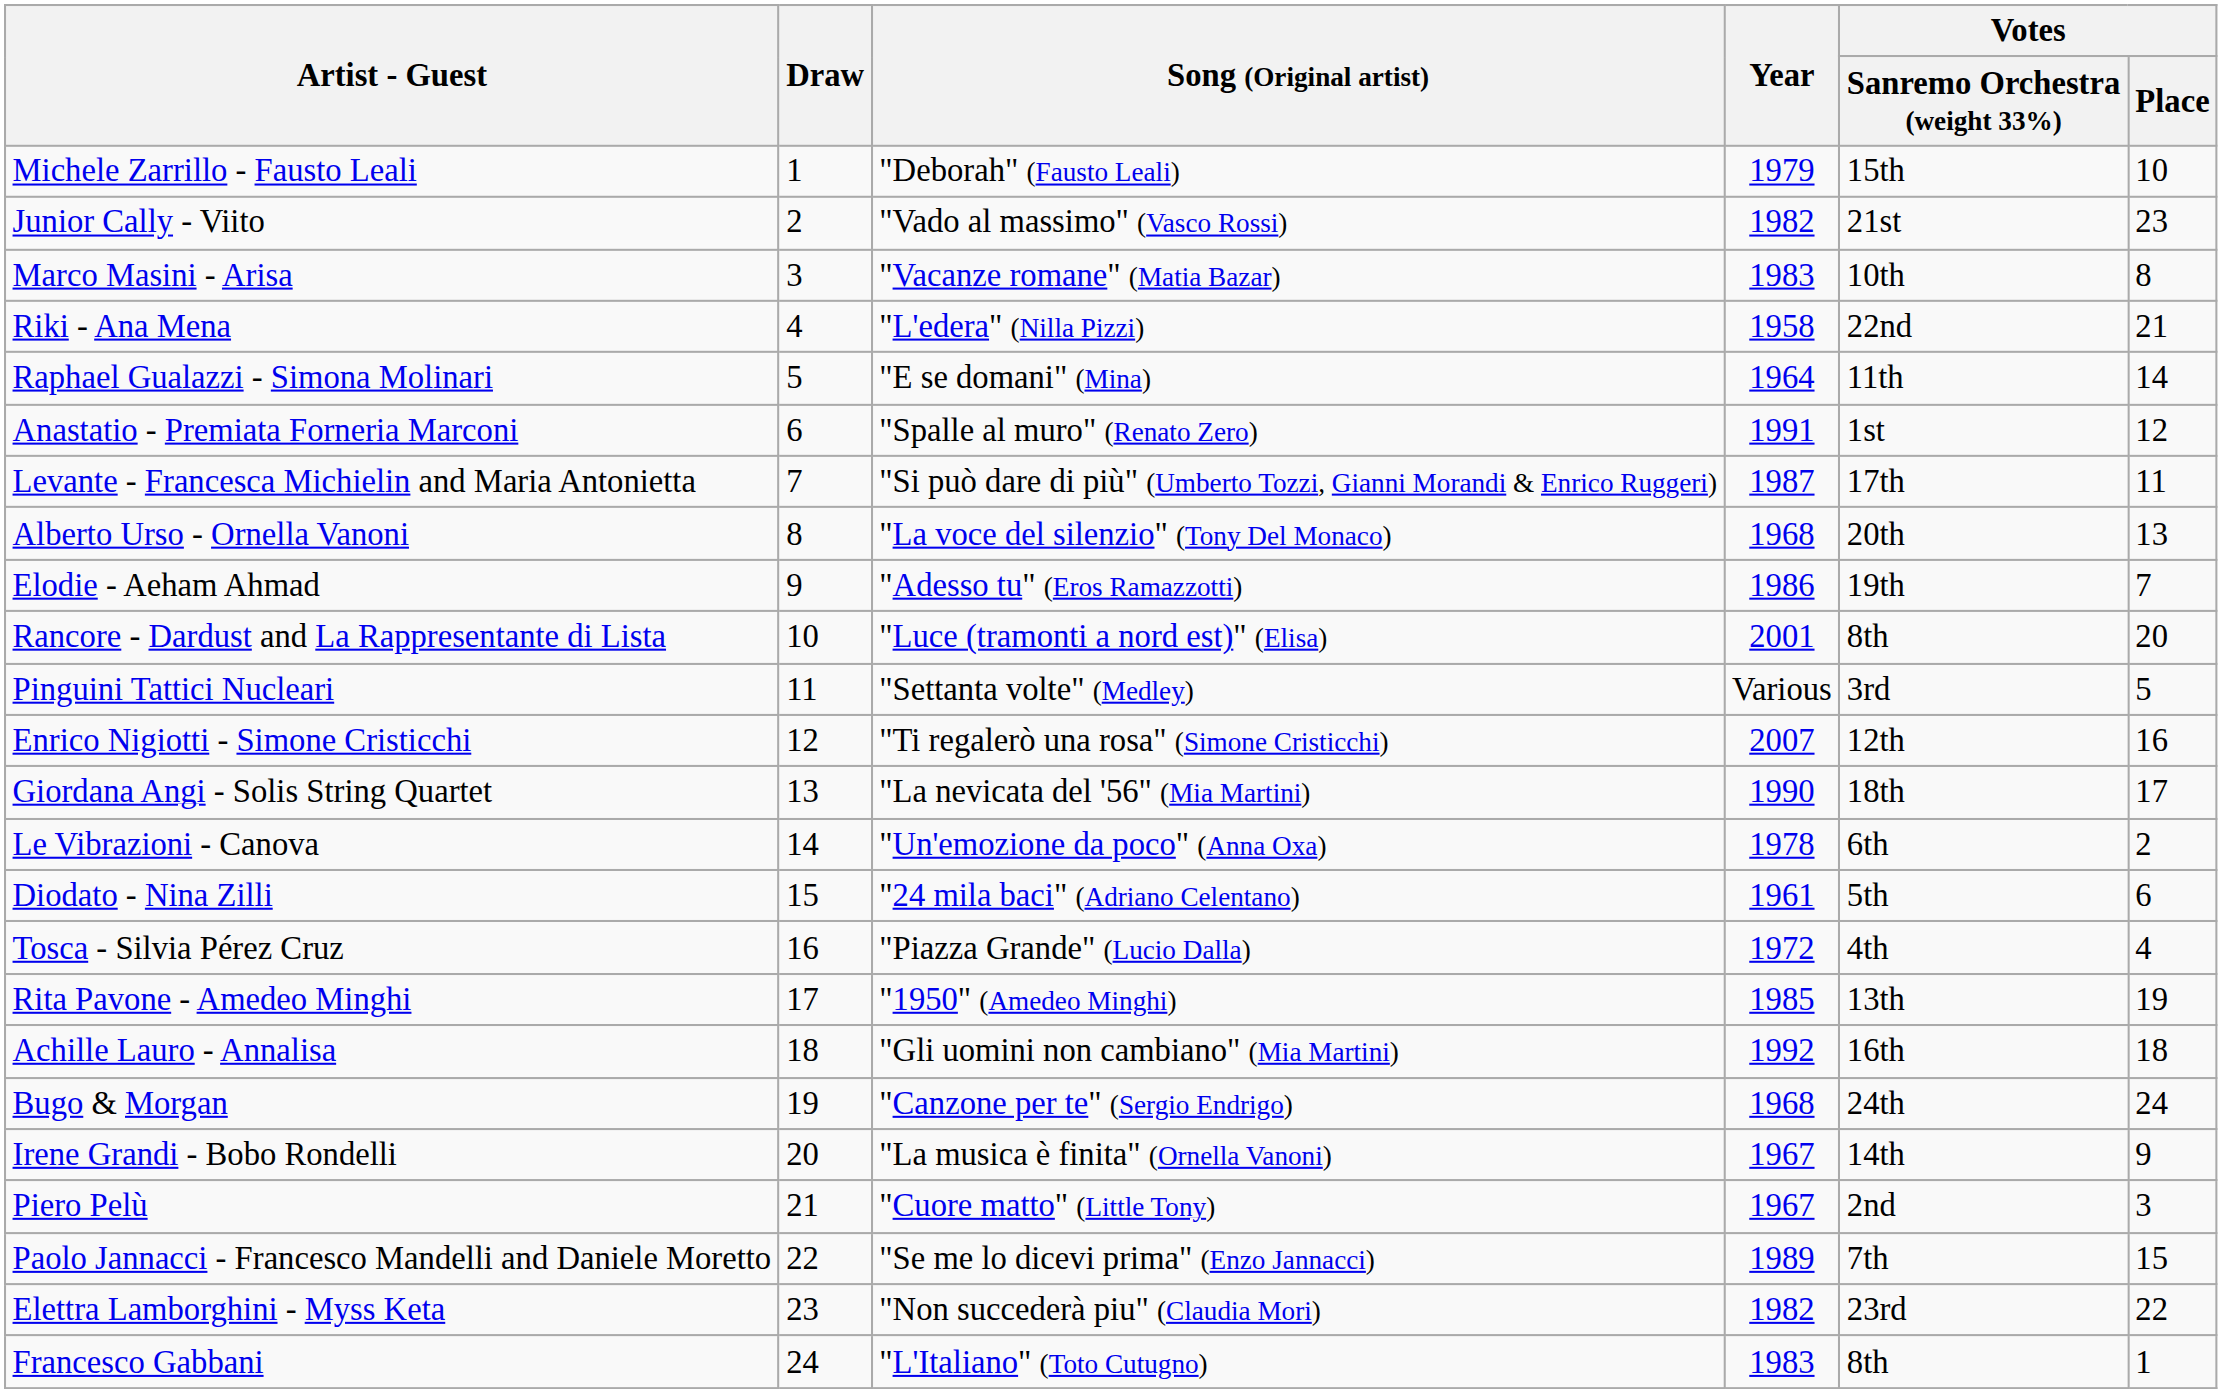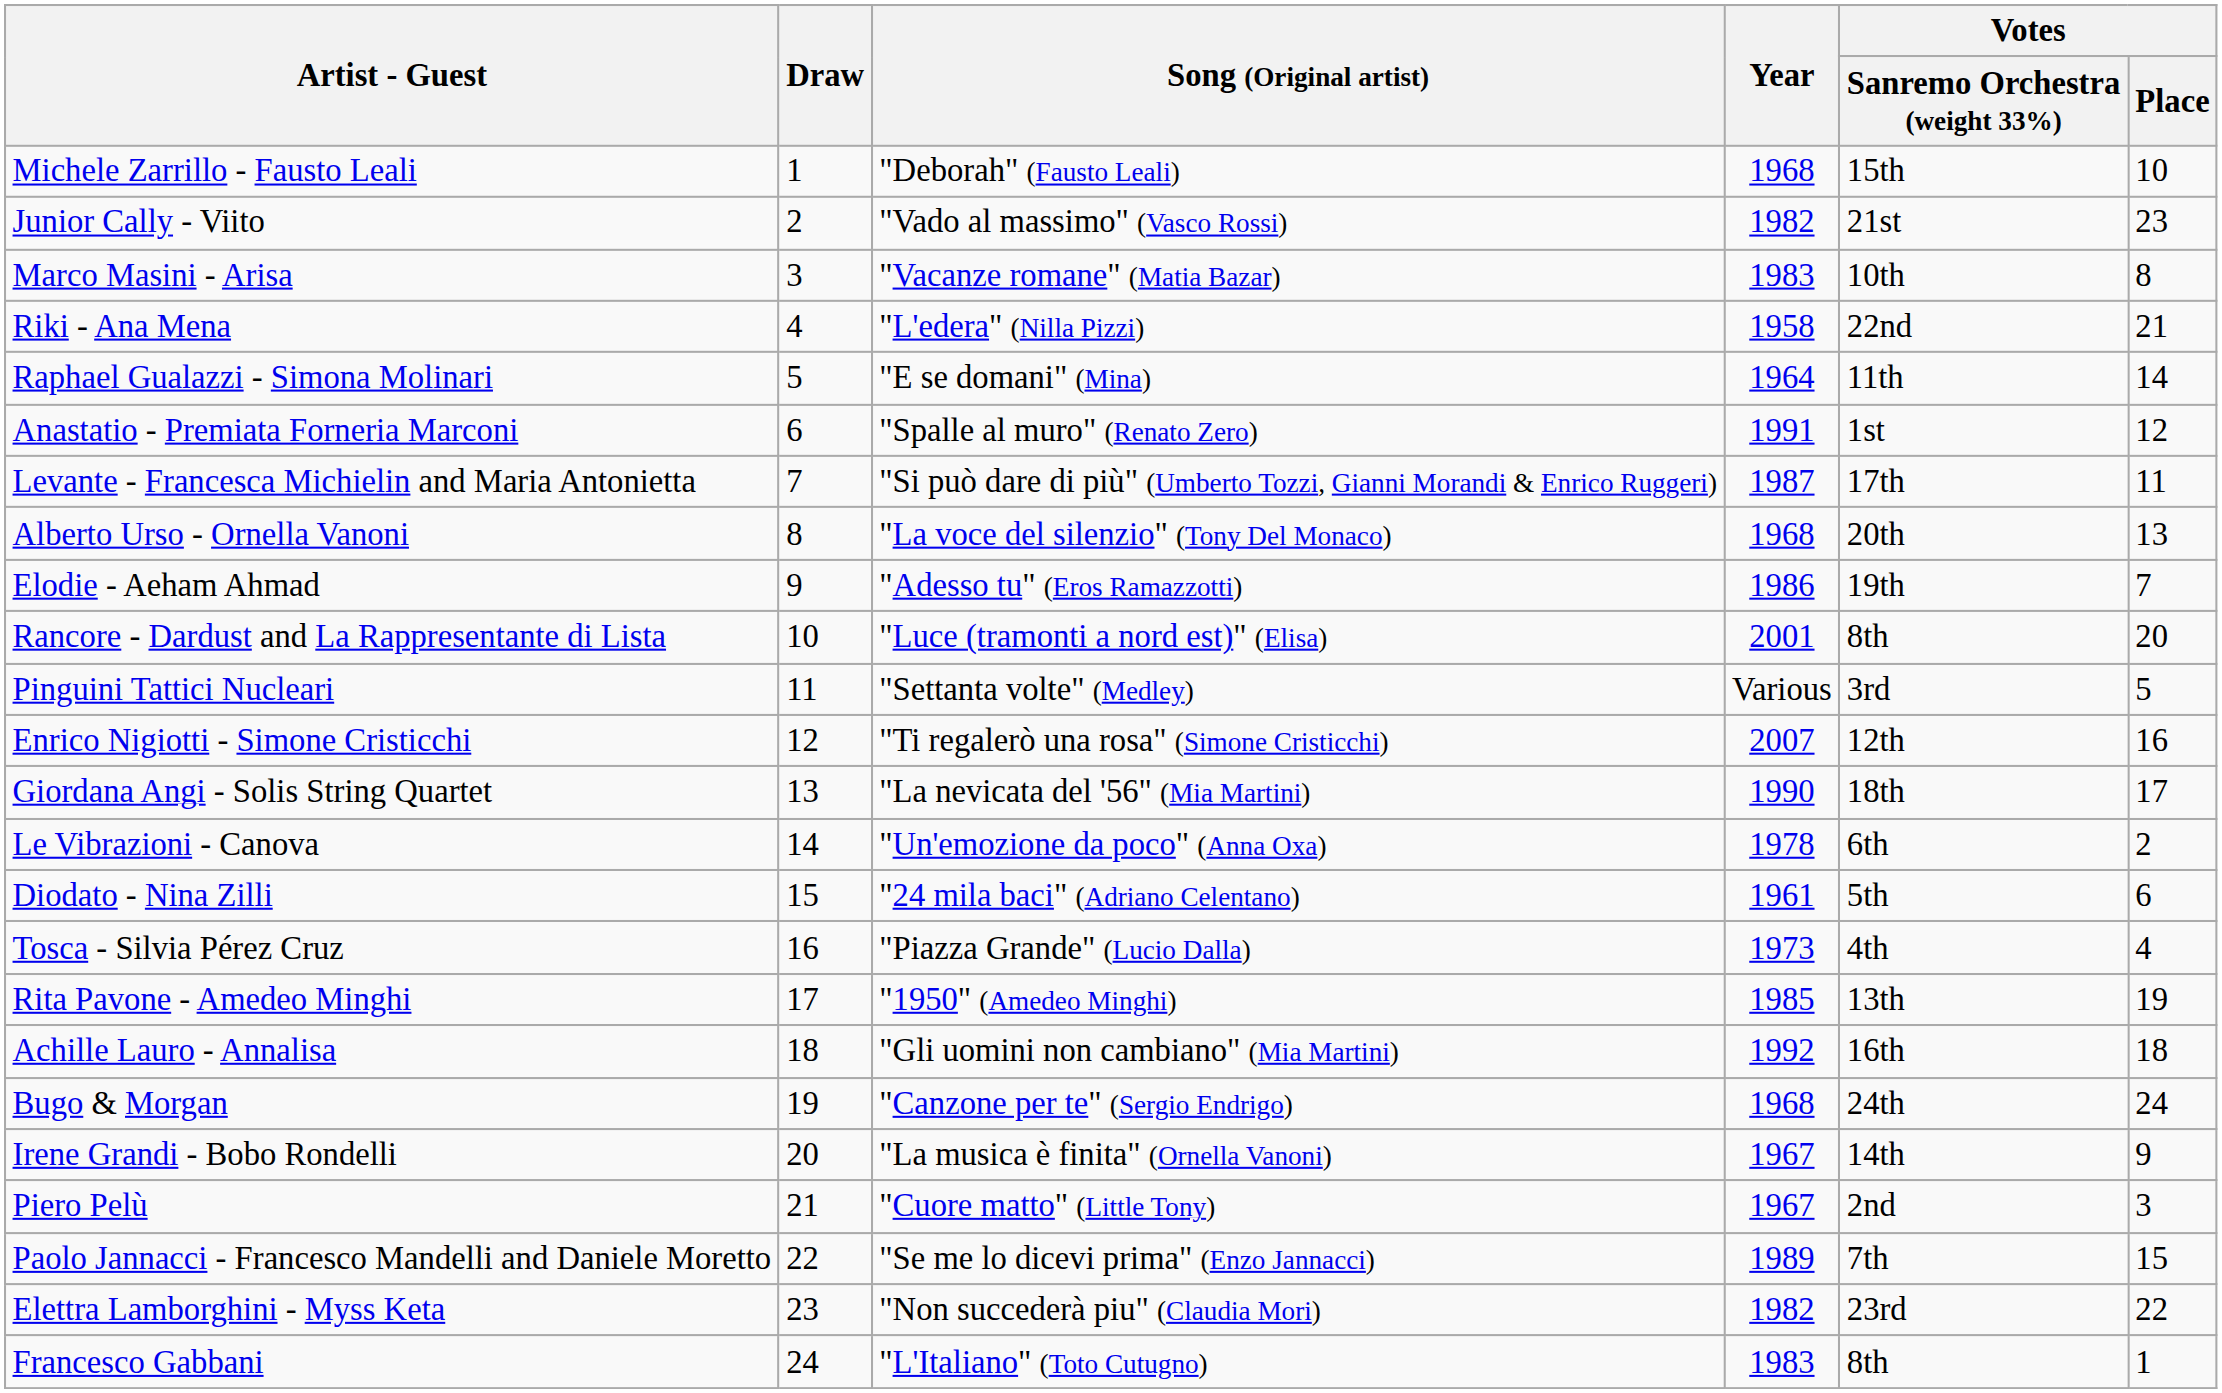Michele Zarrillo - Fausto Leali | Year: 1979 -> 1968
Tosca - Silvia Pérez Cruz | Year: 1972 -> 1973
